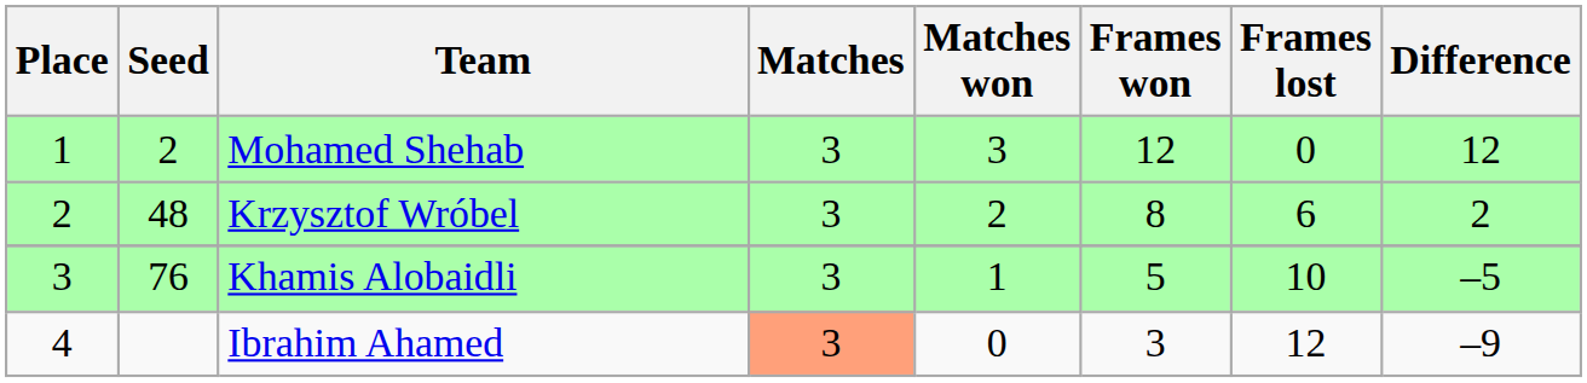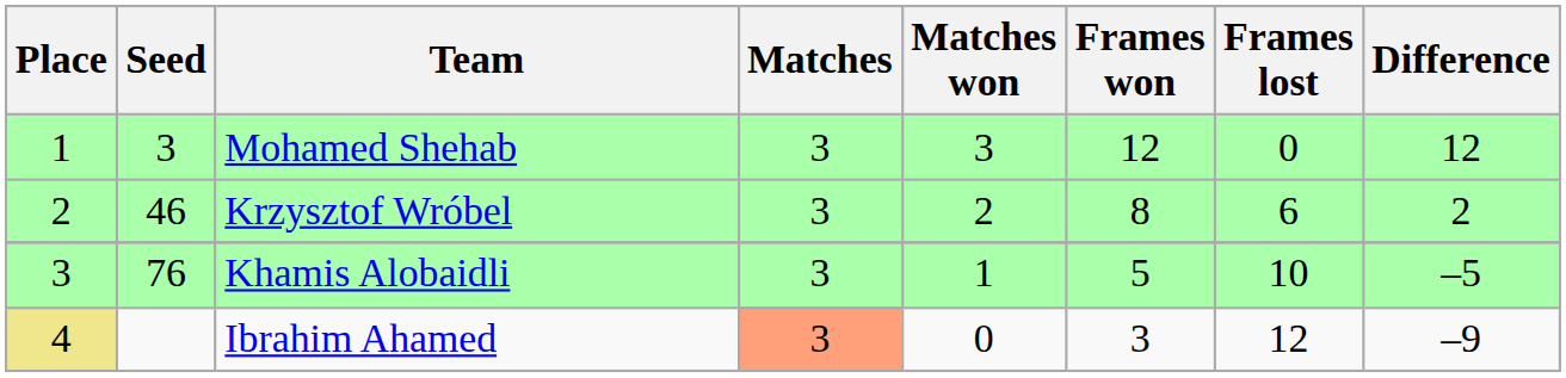Mohamed Shehab | Seed: 2 -> 3
Krzysztof Wróbel | Seed: 48 -> 46
Ibrahim Ahamed | Place: no background -> khaki background
